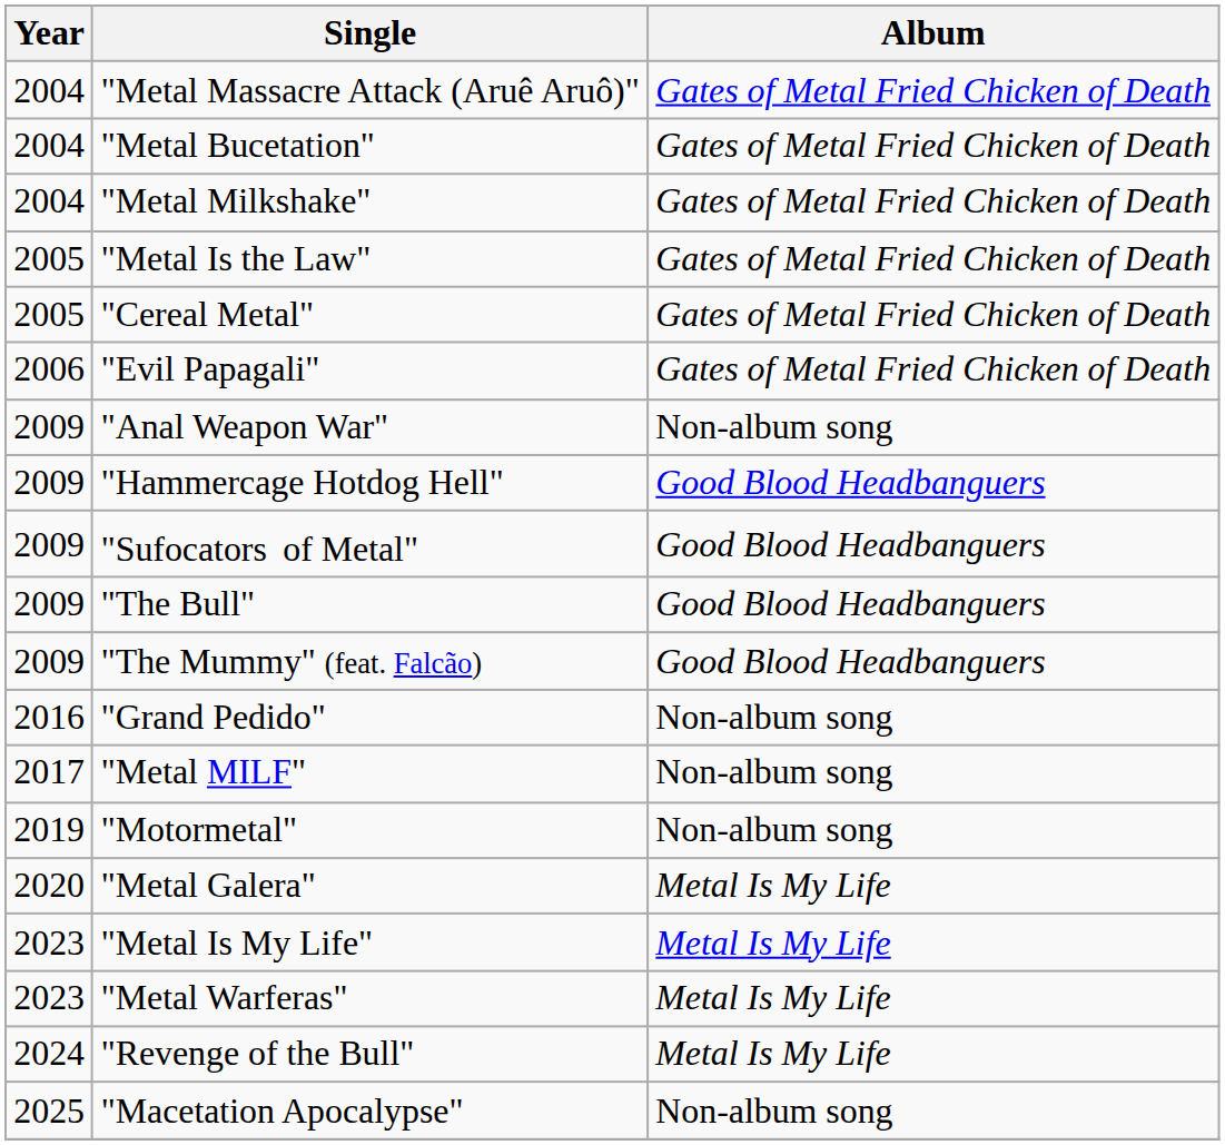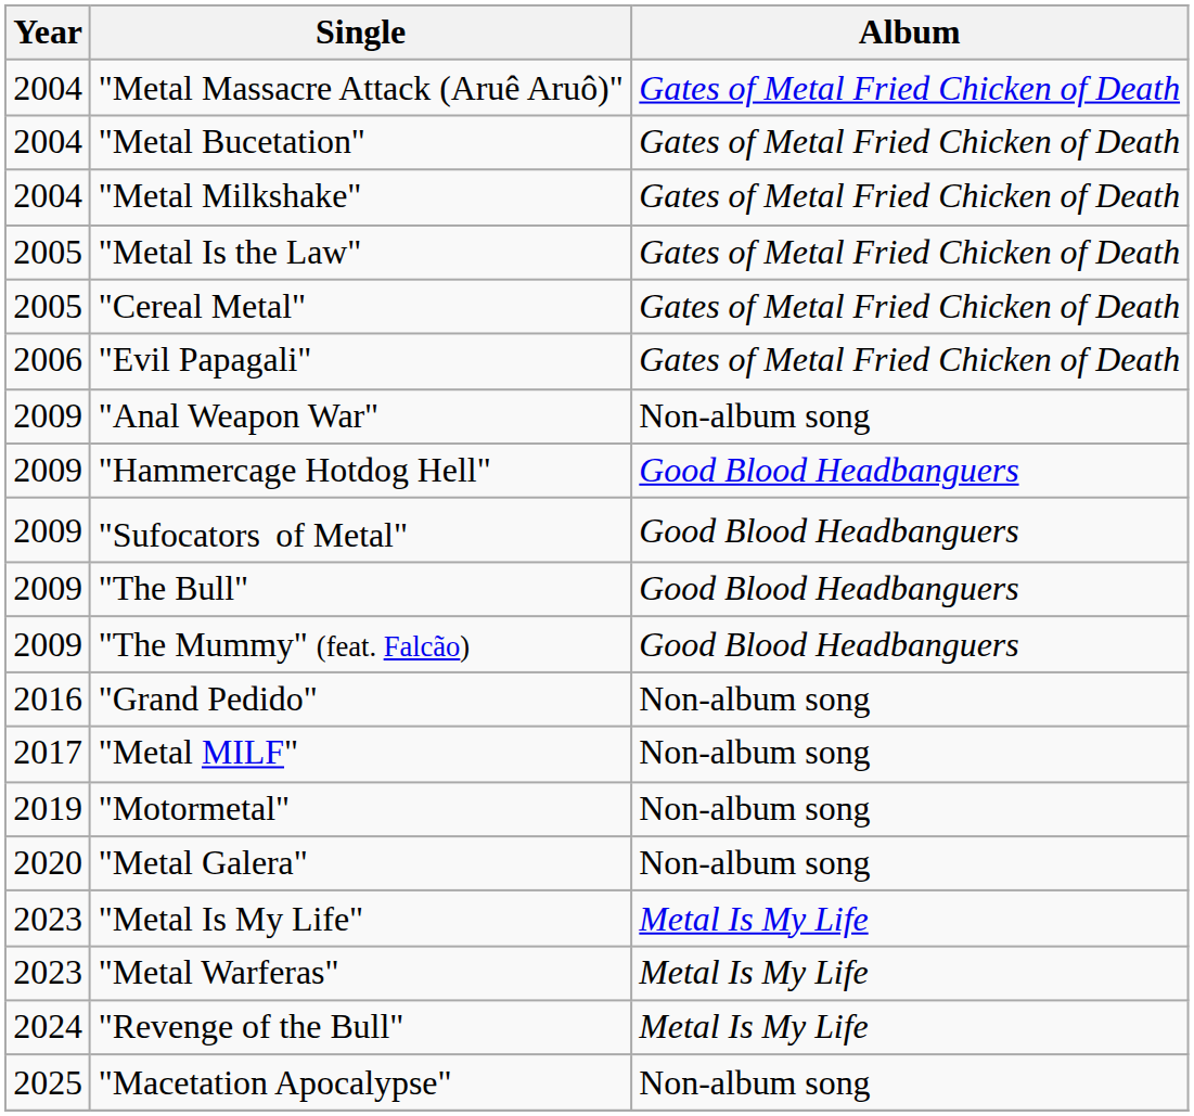"Metal Galera" | Album: Metal Is My Life -> Non-album song
